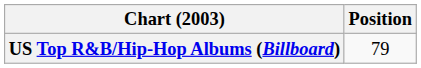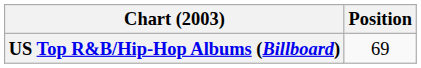US Top R&B/Hip-Hop Albums (Billboard) | Position: 79 -> 69
